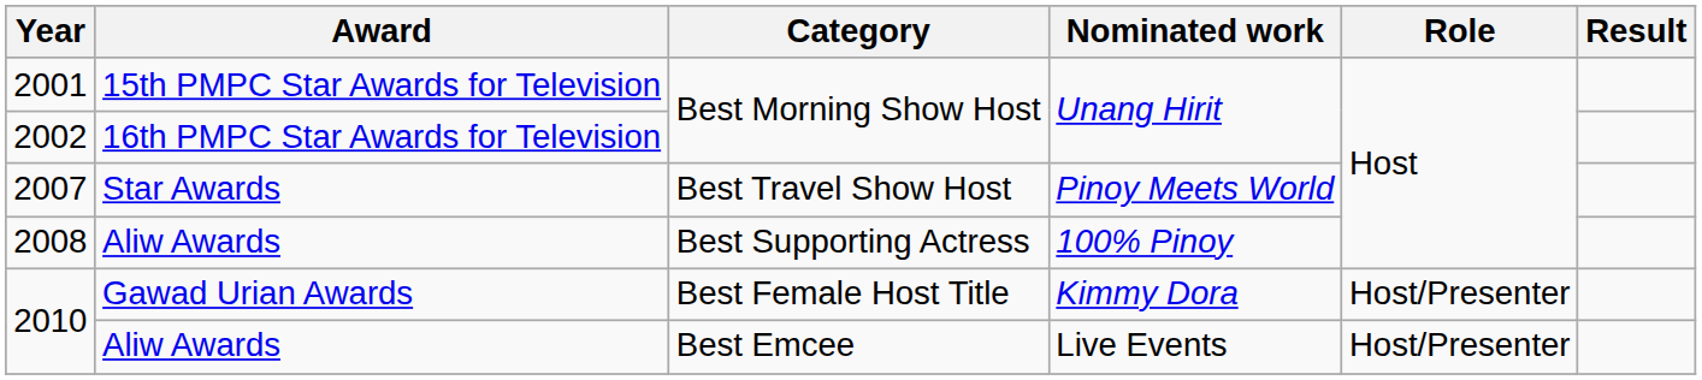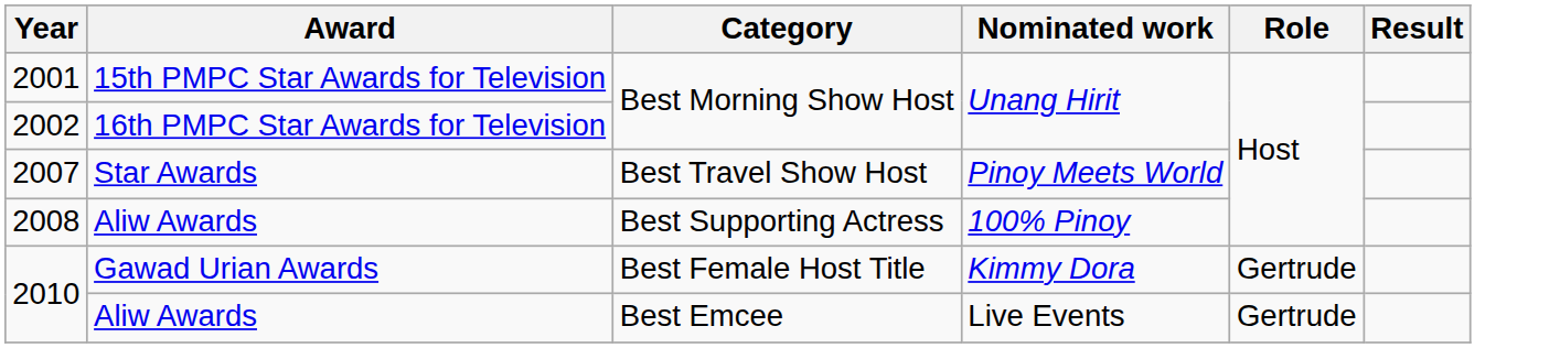2010 / Gawad Urian Awards | Role: Host/Presenter -> Gertrude
2010 / Aliw Awards | Role: Host/Presenter -> Gertrude
